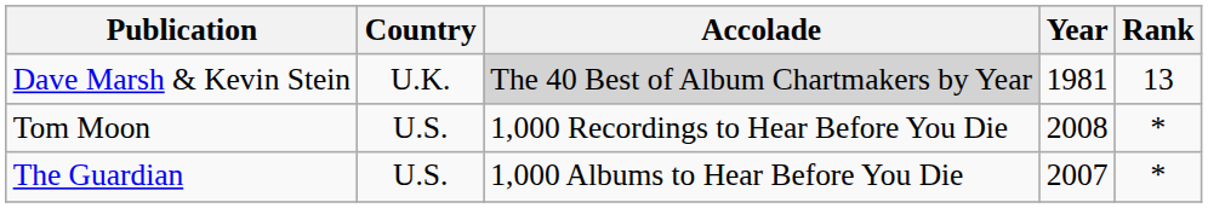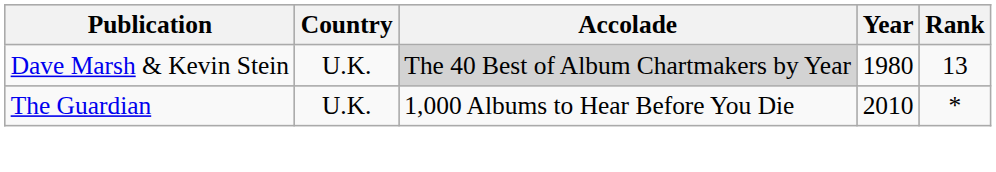Dave Marsh & Kevin Stein | Year: 1981 -> 1980
- row: Tom Moon | U.S. | 1,000 Recordings to Hear Before You Die | 2008 | *
The Guardian | Country: U.S. -> U.K.
The Guardian | Year: 2007 -> 2010
